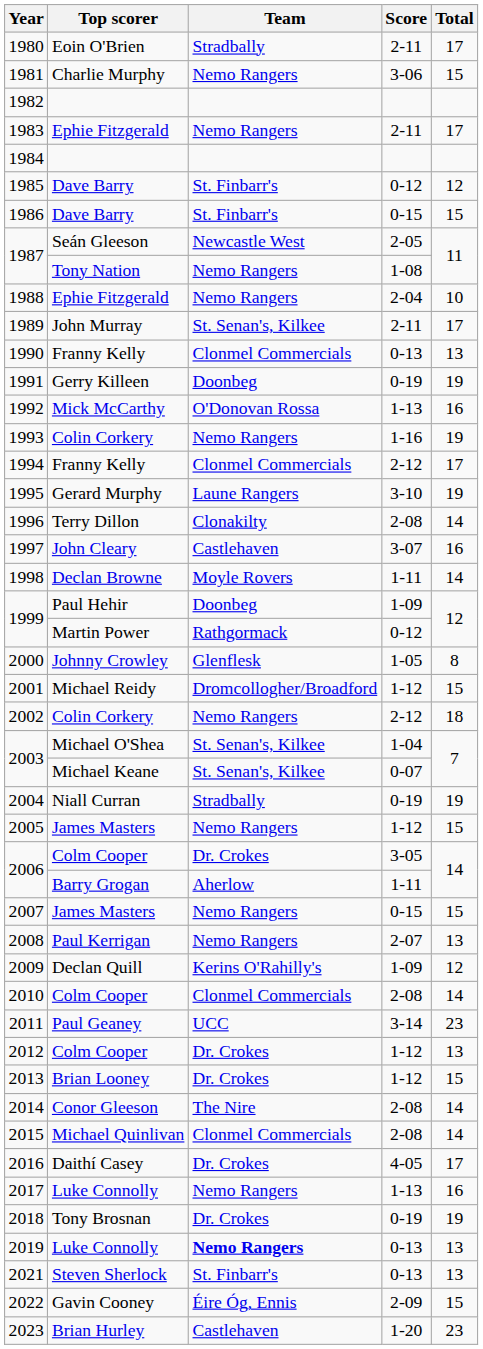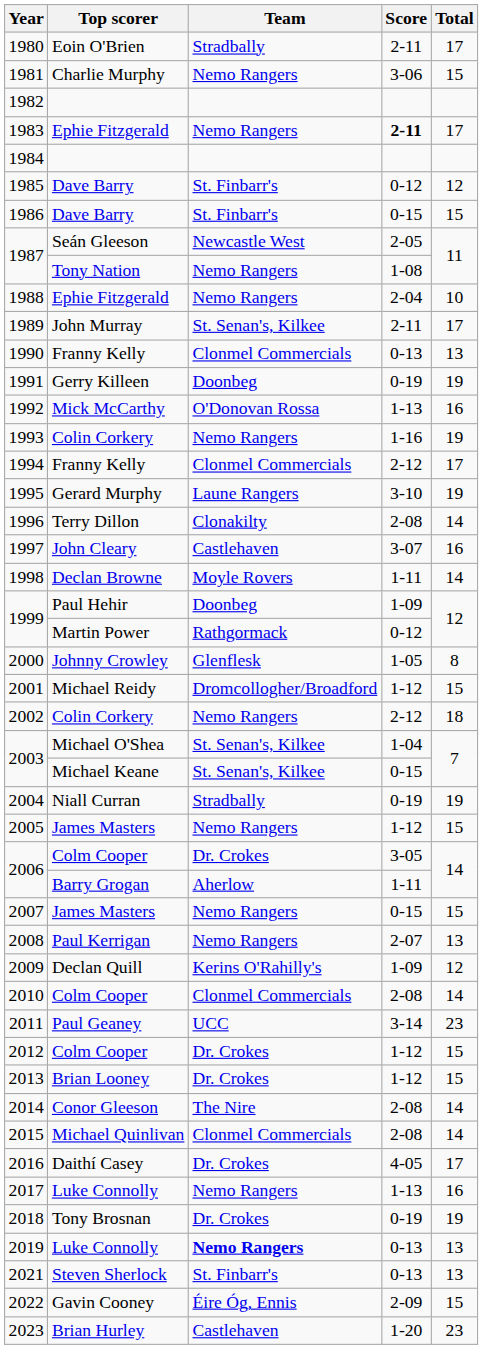1983 | Score: normal -> bold
2003 / Michael Keane | Score: 0-07 -> 0-15
2012 | Total: 13 -> 15
